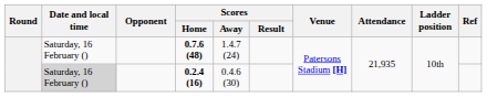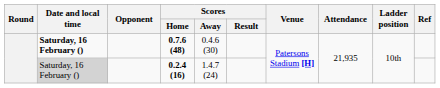0.7.6 (48) | Date and local time: normal -> bold
0.7.6 (48) | Scores / Away: 1.4.7 (24) -> 0.4.6 (30)
0.2.4 (16) | Scores / Away: 0.4.6 (30) -> 1.4.7 (24)
